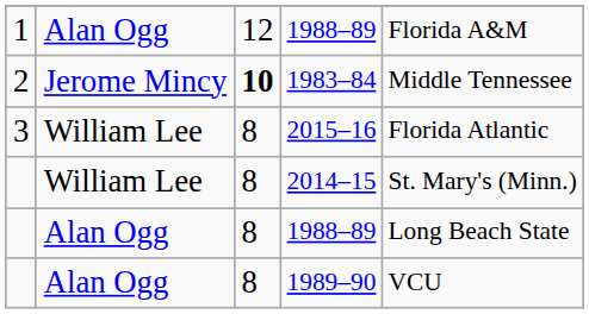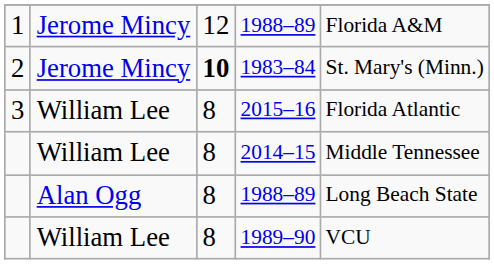1 / 1988–89 | column 2: Alan Ogg -> Jerome Mincy
1983–84 | column 5: Middle Tennessee -> St. Mary's (Minn.)
2014–15 | column 5: St. Mary's (Minn.) -> Middle Tennessee
1989–90 | column 2: Alan Ogg -> William Lee
